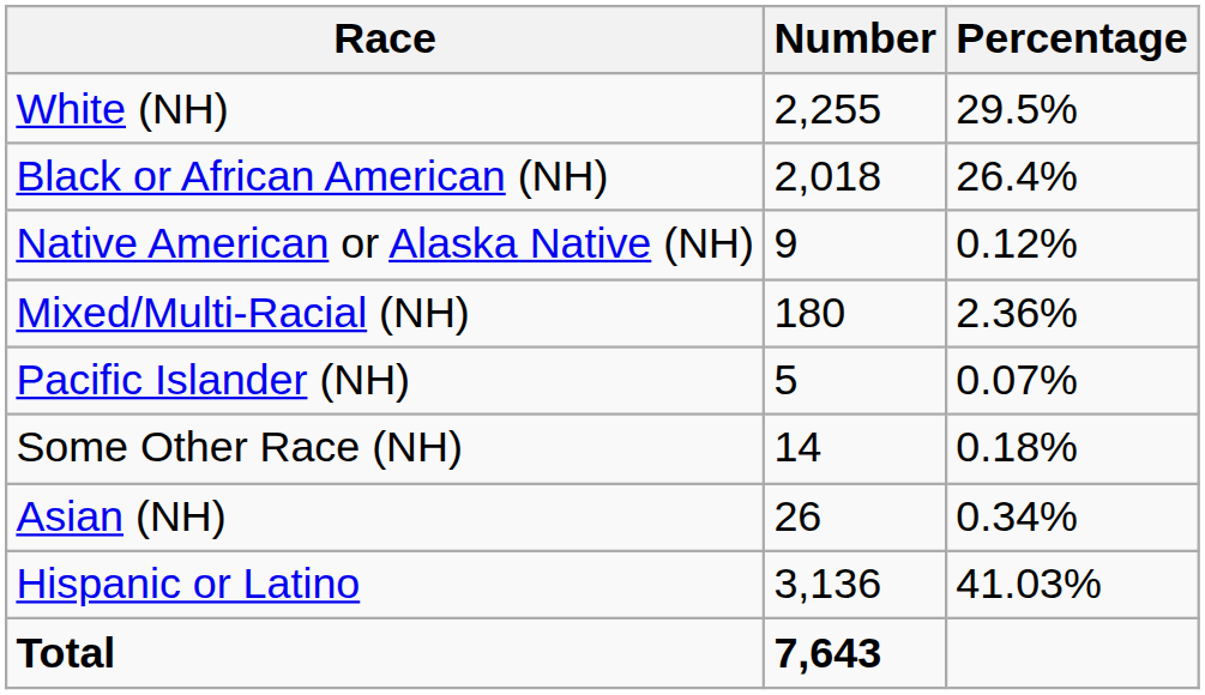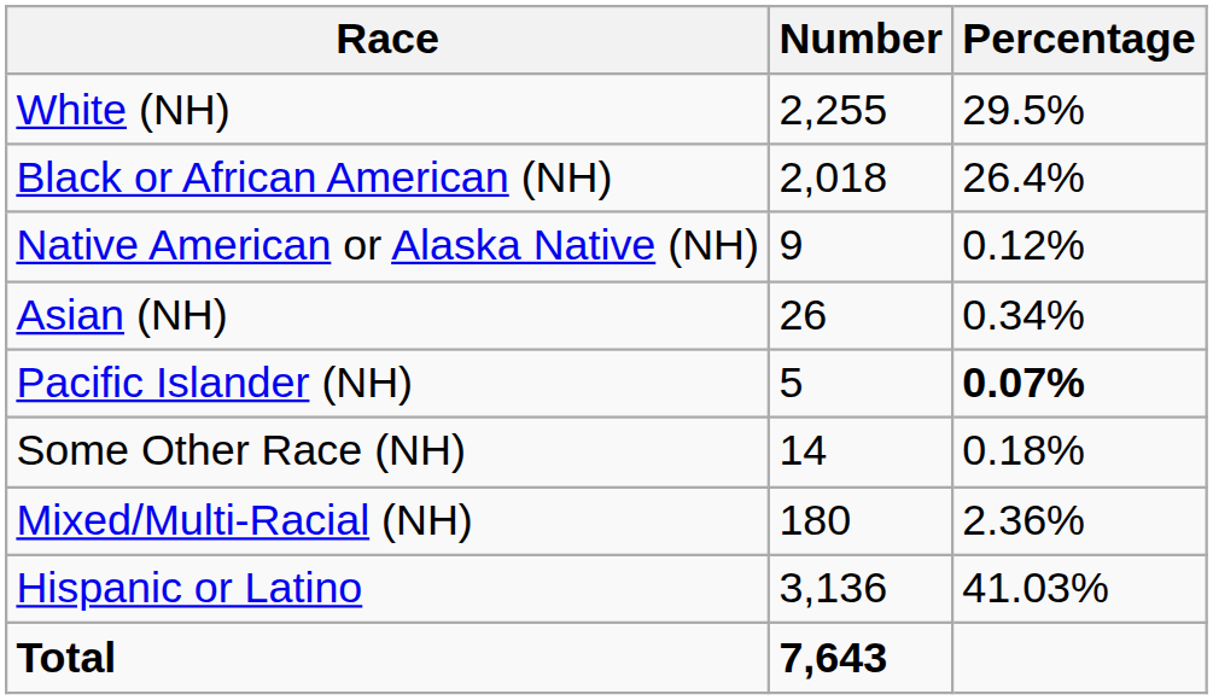rows swapped: Asian (NH) <-> Mixed/Multi-Racial (NH)
Pacific Islander (NH) | Percentage: normal -> bold
